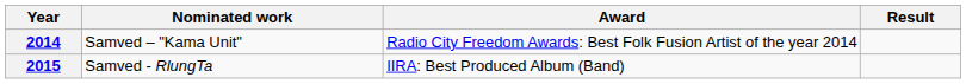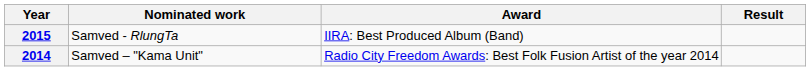rows swapped: 2014 <-> 2015
